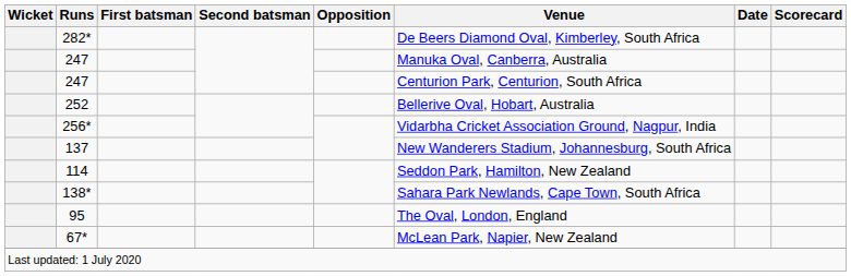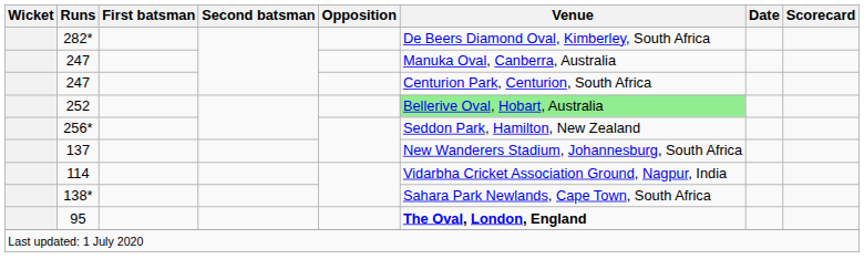252 | Venue: no background -> lightgreen background
256* | Venue: Vidarbha Cricket Association Ground, Nagpur, India -> Seddon Park, Hamilton, New Zealand
114 | Venue: Seddon Park, Hamilton, New Zealand -> Vidarbha Cricket Association Ground, Nagpur, India
95 | Venue: normal -> bold
- row: 67* | McLean Park, Napier, New Zealand
